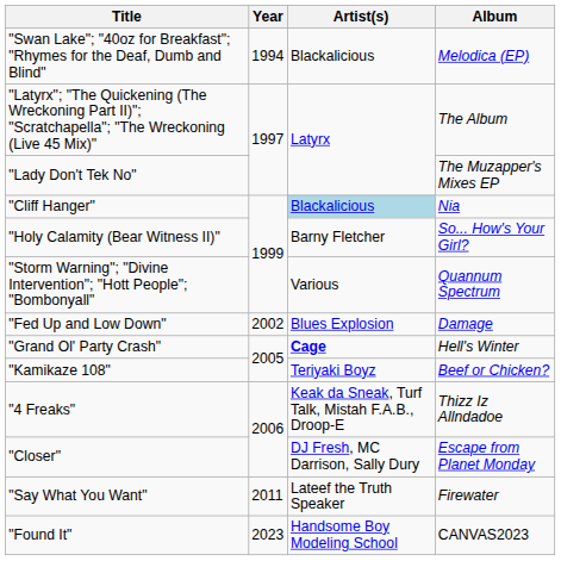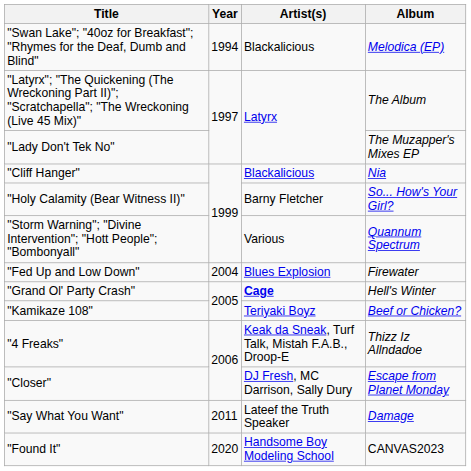"Cliff Hanger" | Artist(s): lightblue background -> no background
"Fed Up and Low Down" | Year: 2002 -> 2004
"Fed Up and Low Down" | Album: Damage -> Firewater
"Say What You Want" | Album: Firewater -> Damage
"Found It" | Year: 2023 -> 2020
